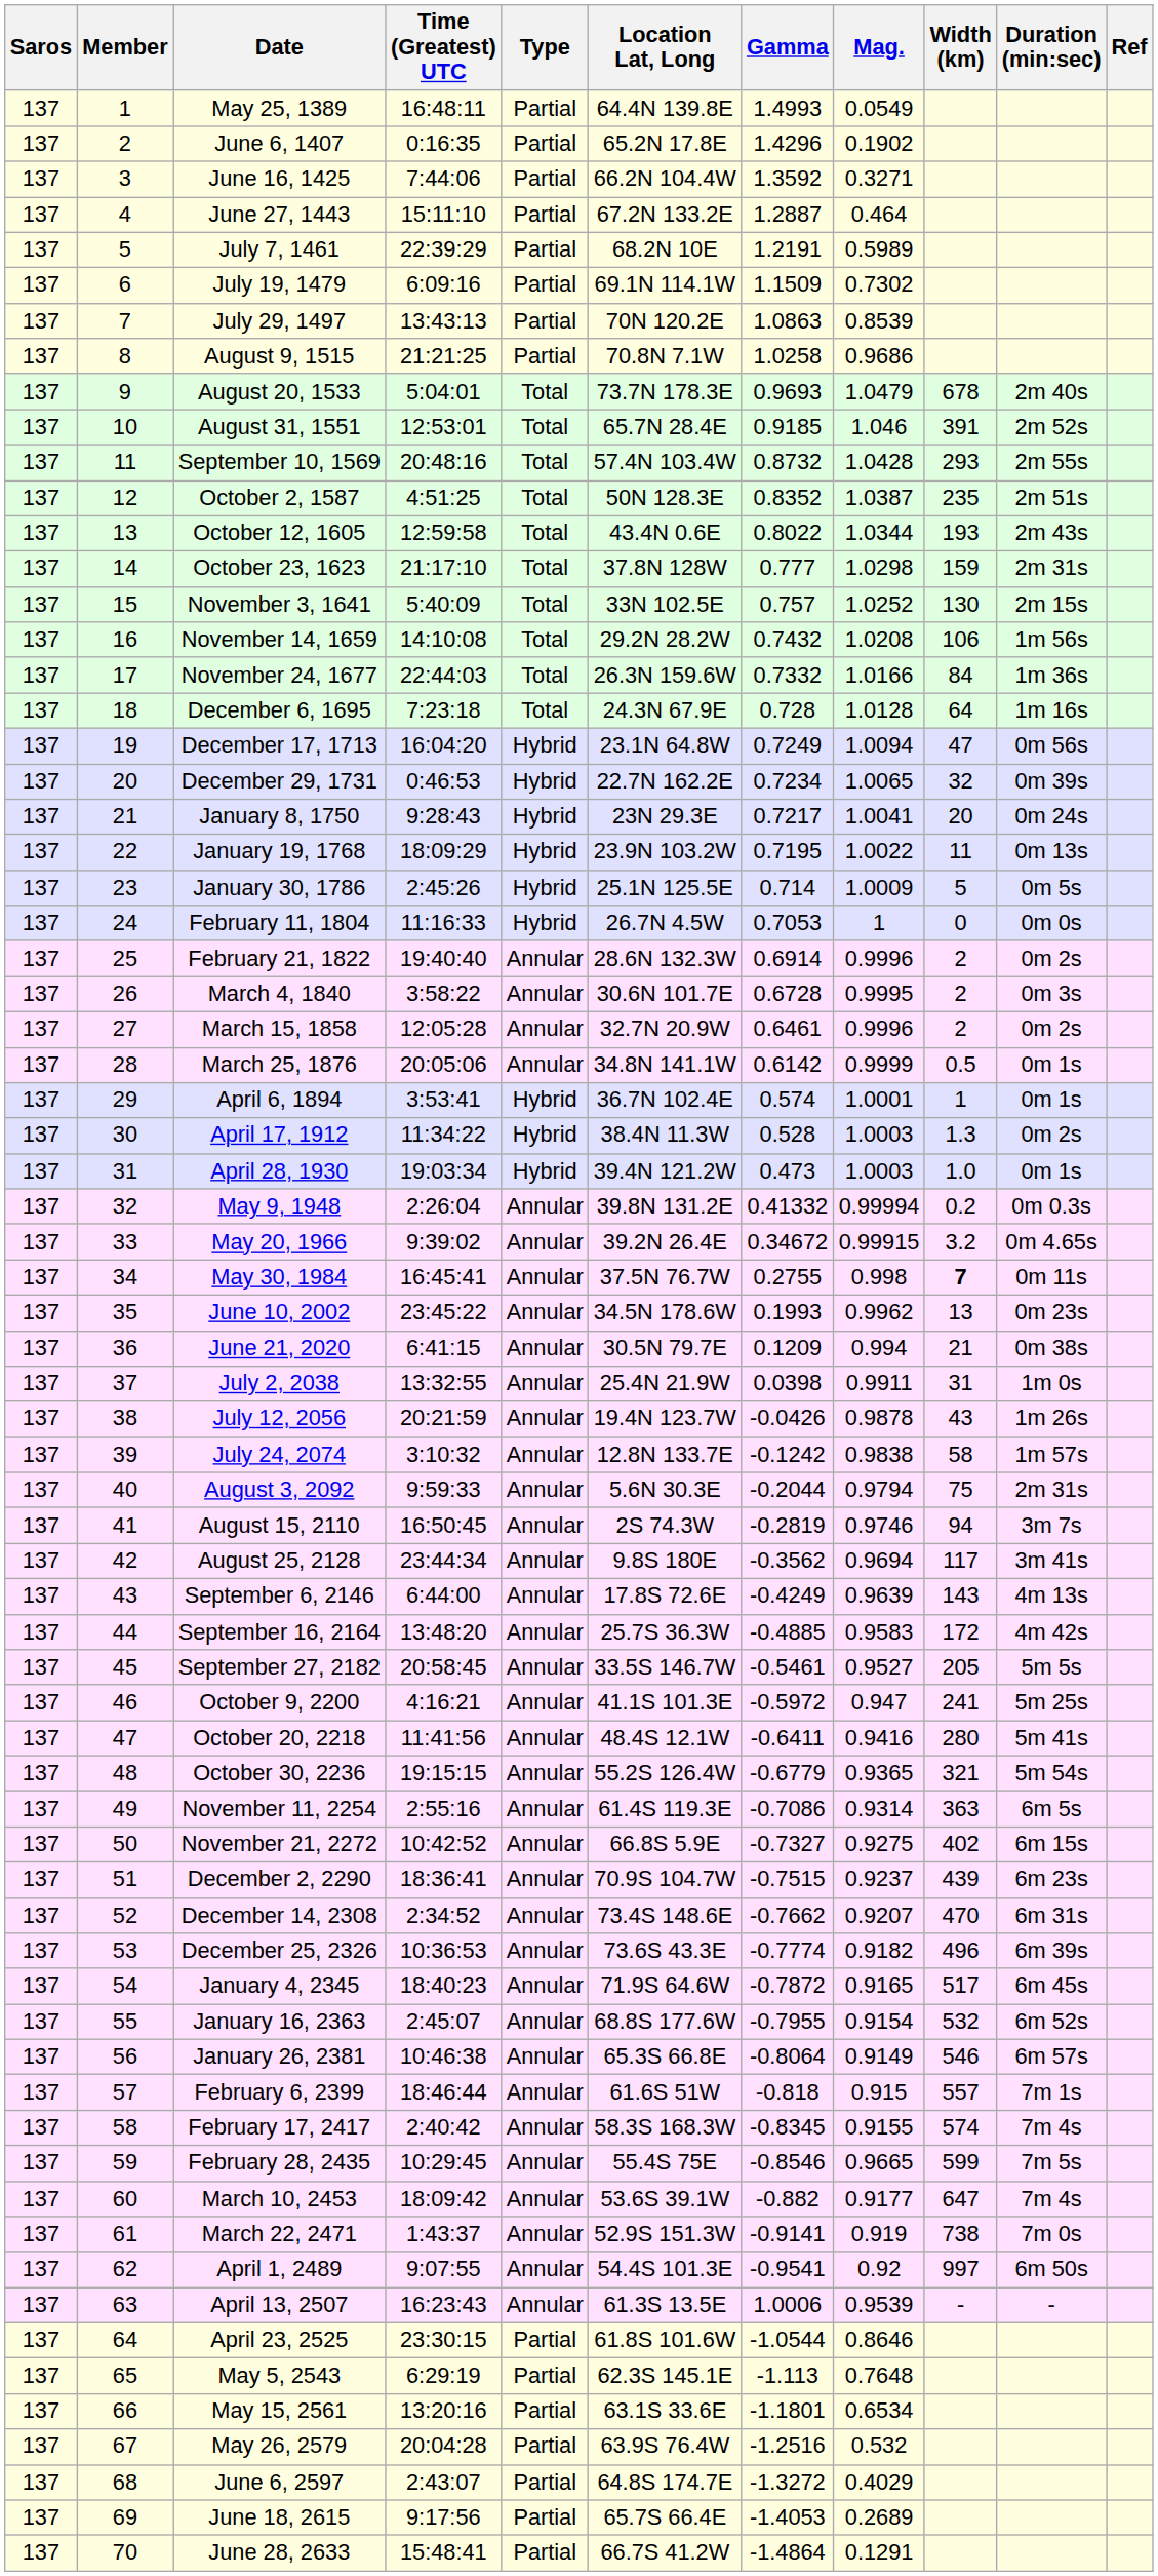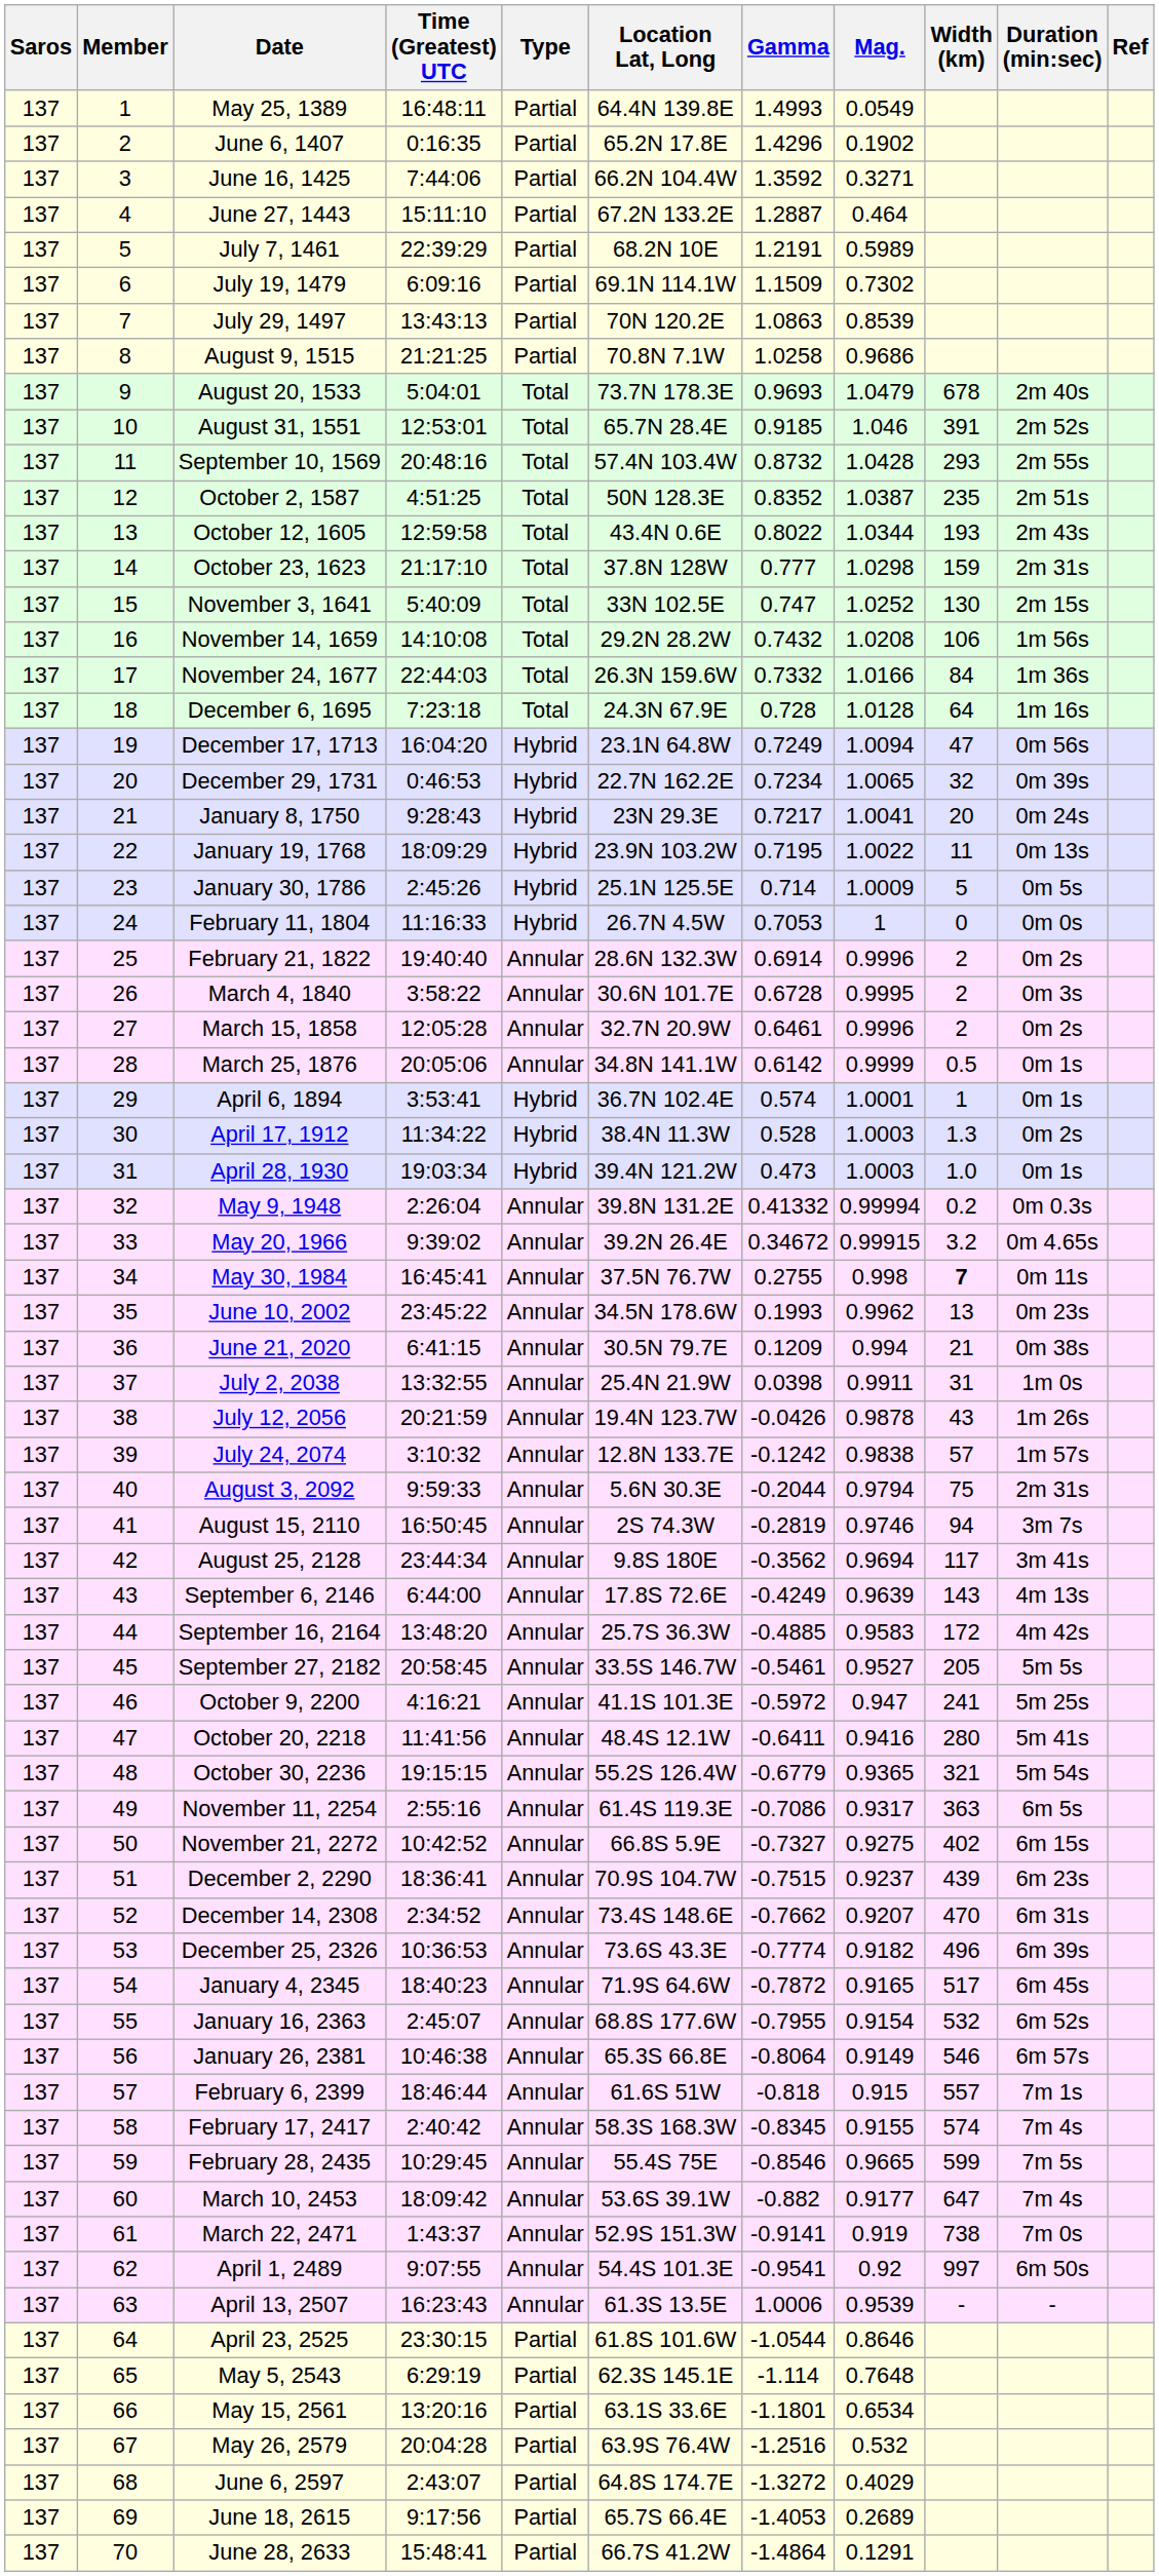November 3, 1641 | Gamma: 0.757 -> 0.747
July 24, 2074 | Width (km): 58 -> 57
November 11, 2254 | Mag.: 0.9314 -> 0.9317
May 5, 2543 | Gamma: -1.113 -> -1.114
